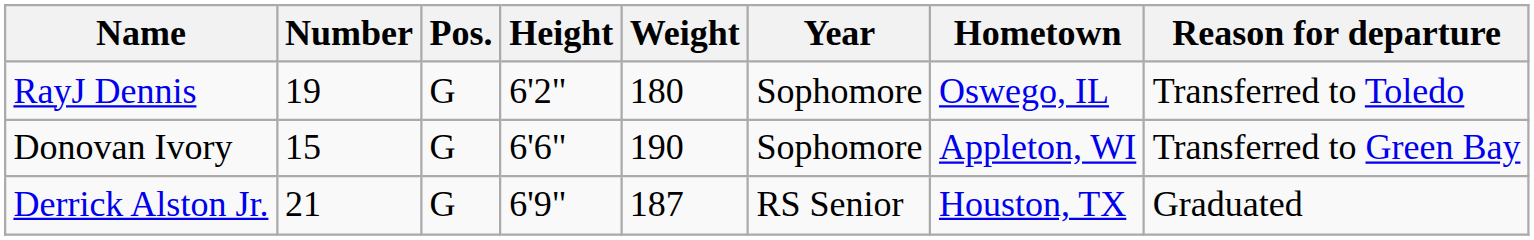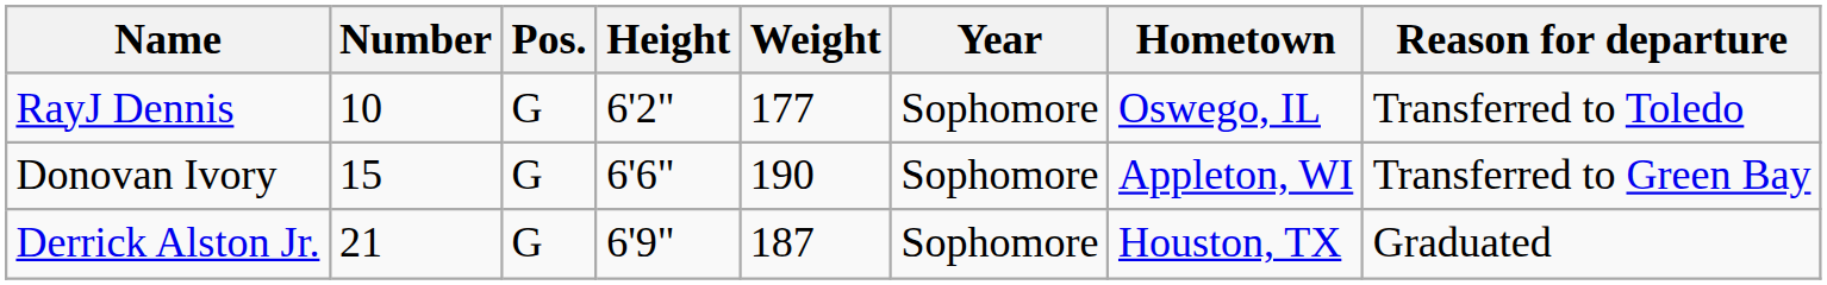RayJ Dennis | Number: 19 -> 10
RayJ Dennis | Weight: 180 -> 177
Derrick Alston Jr. | Year: RS Senior -> Sophomore
